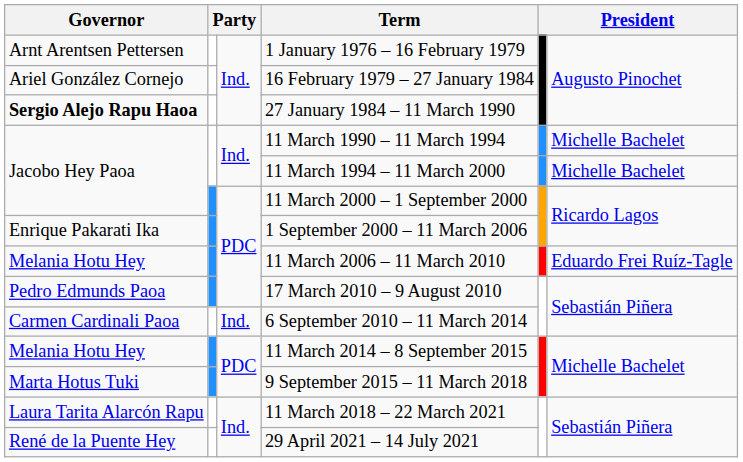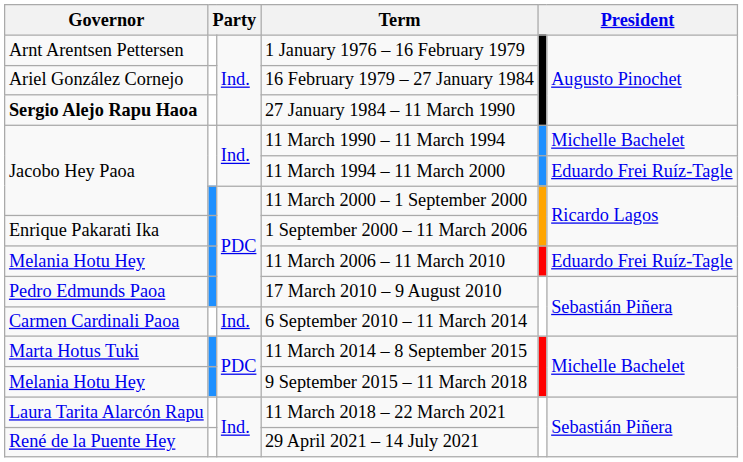11 March 1994 – 11 March 2000 | column 6: Michelle Bachelet -> Eduardo Frei Ruíz-Tagle
11 March 2014 – 8 September 2015 | Governor: Melania Hotu Hey -> Marta Hotus Tuki
9 September 2015 – 11 March 2018 | Governor: Marta Hotus Tuki -> Melania Hotu Hey
